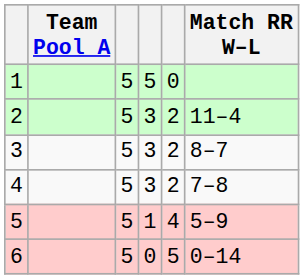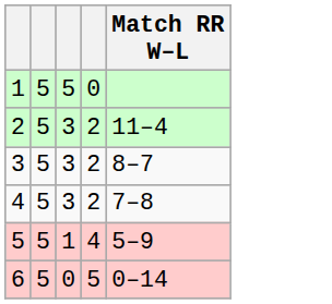- column: Team Pool A
